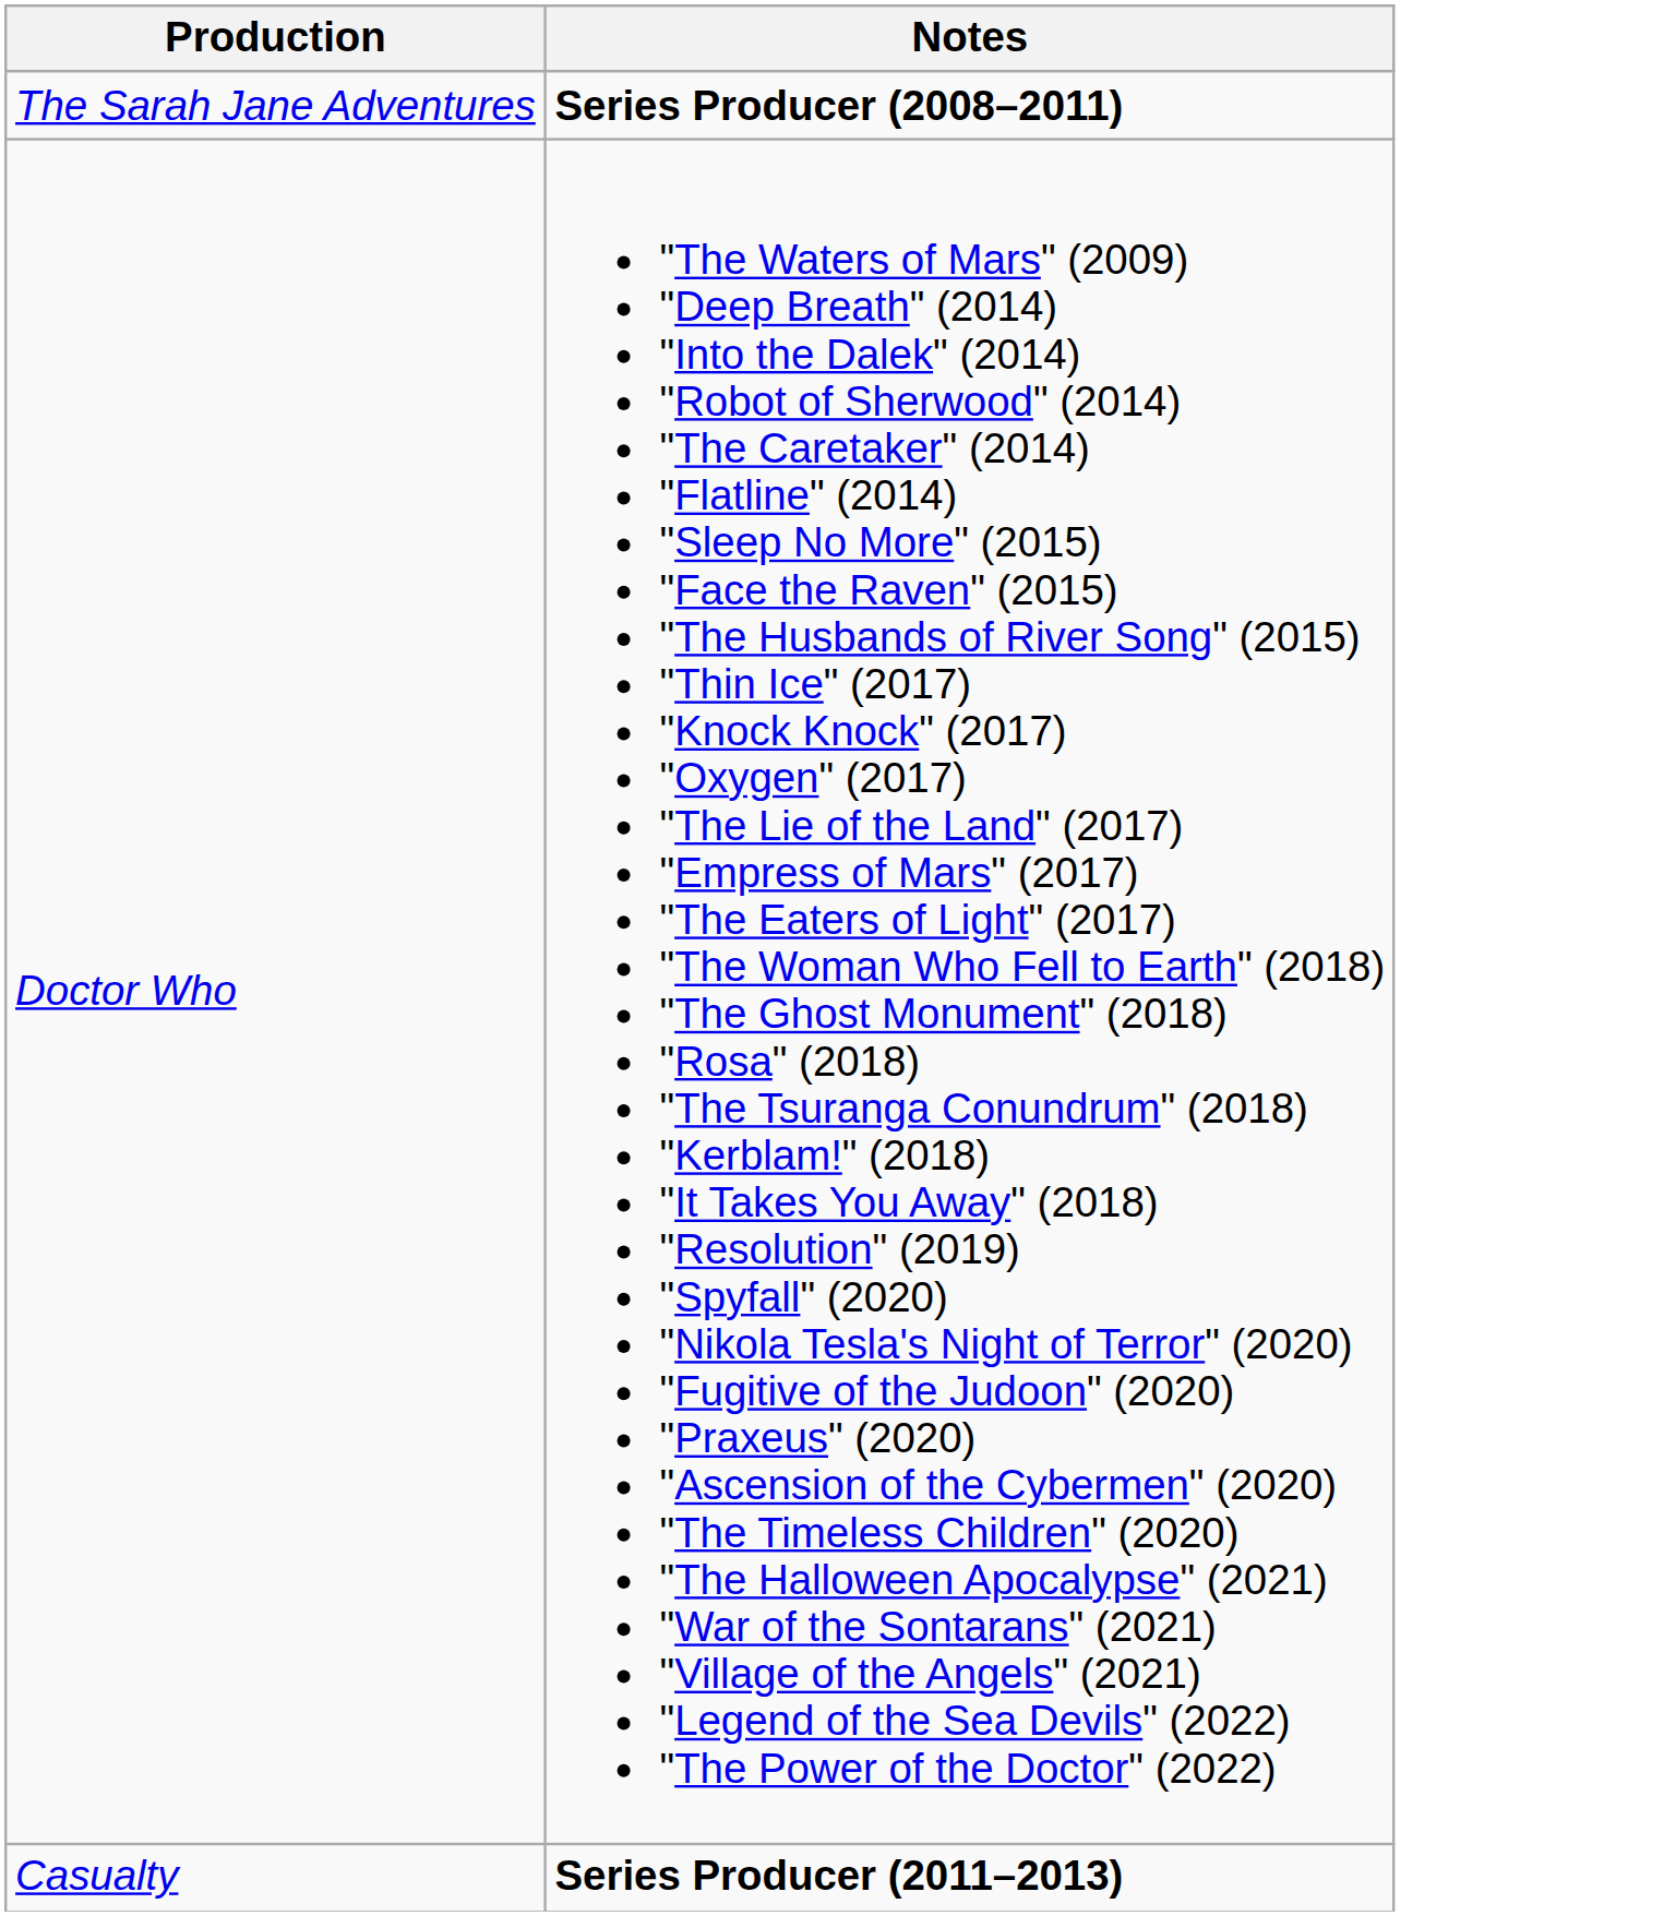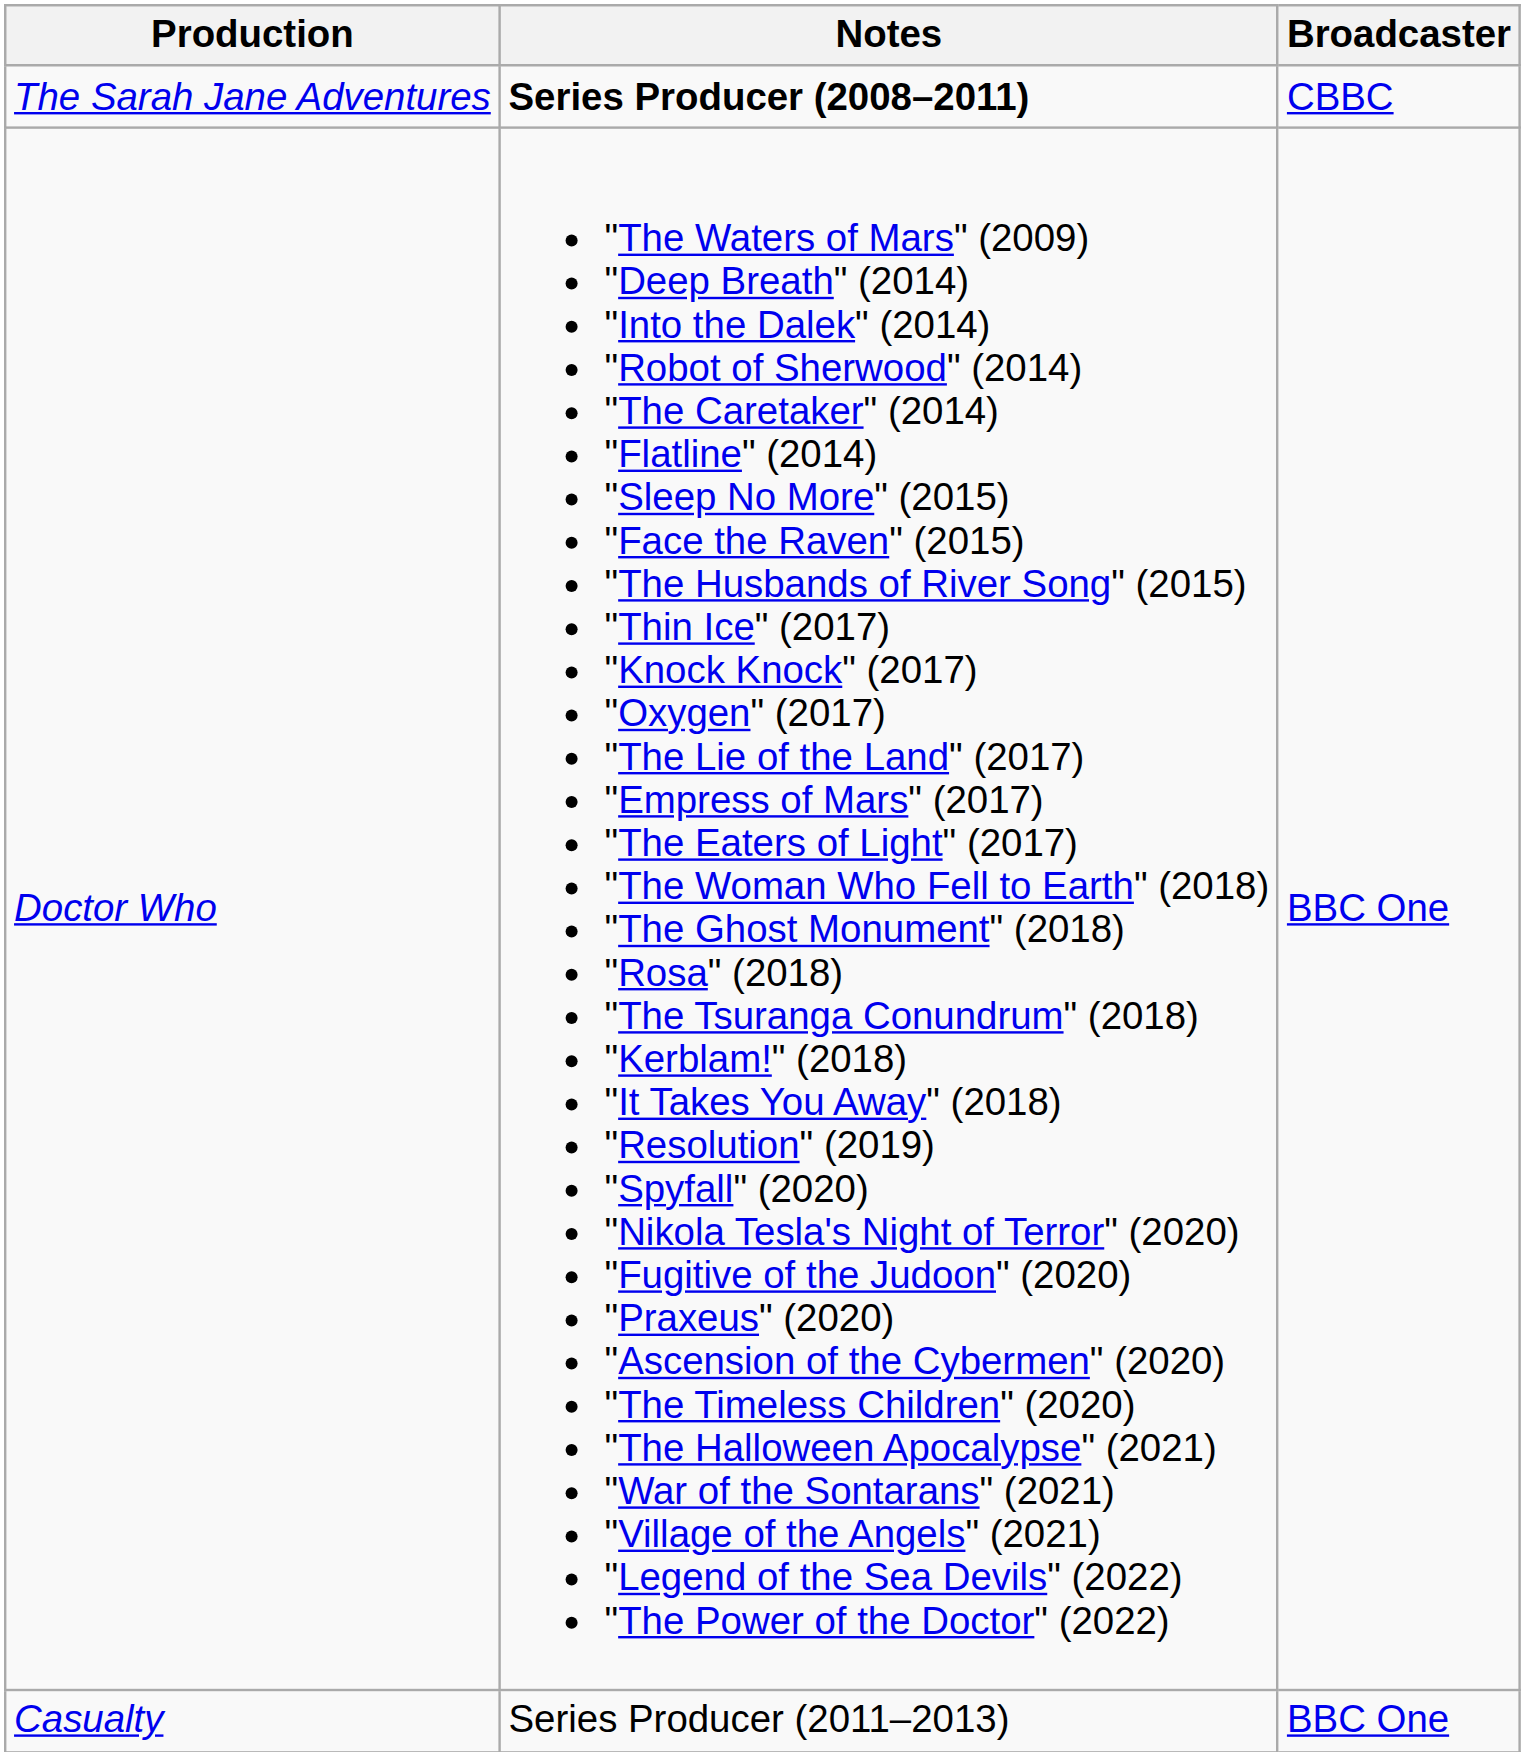+ column: Broadcaster | CBBC | BBC One | BBC One
Casualty | Notes: bold -> normal
